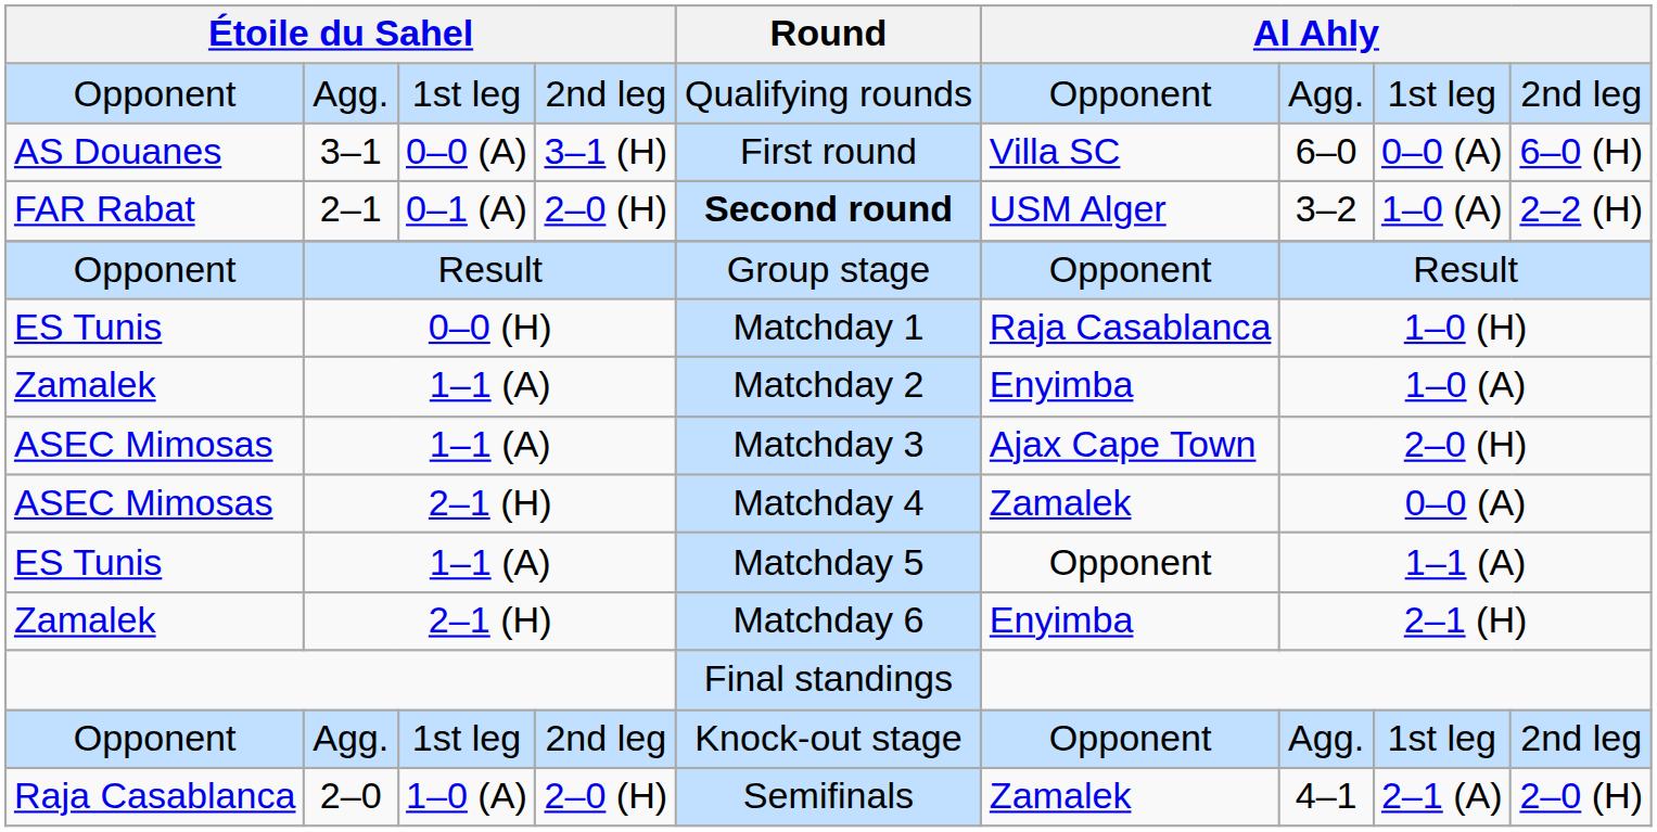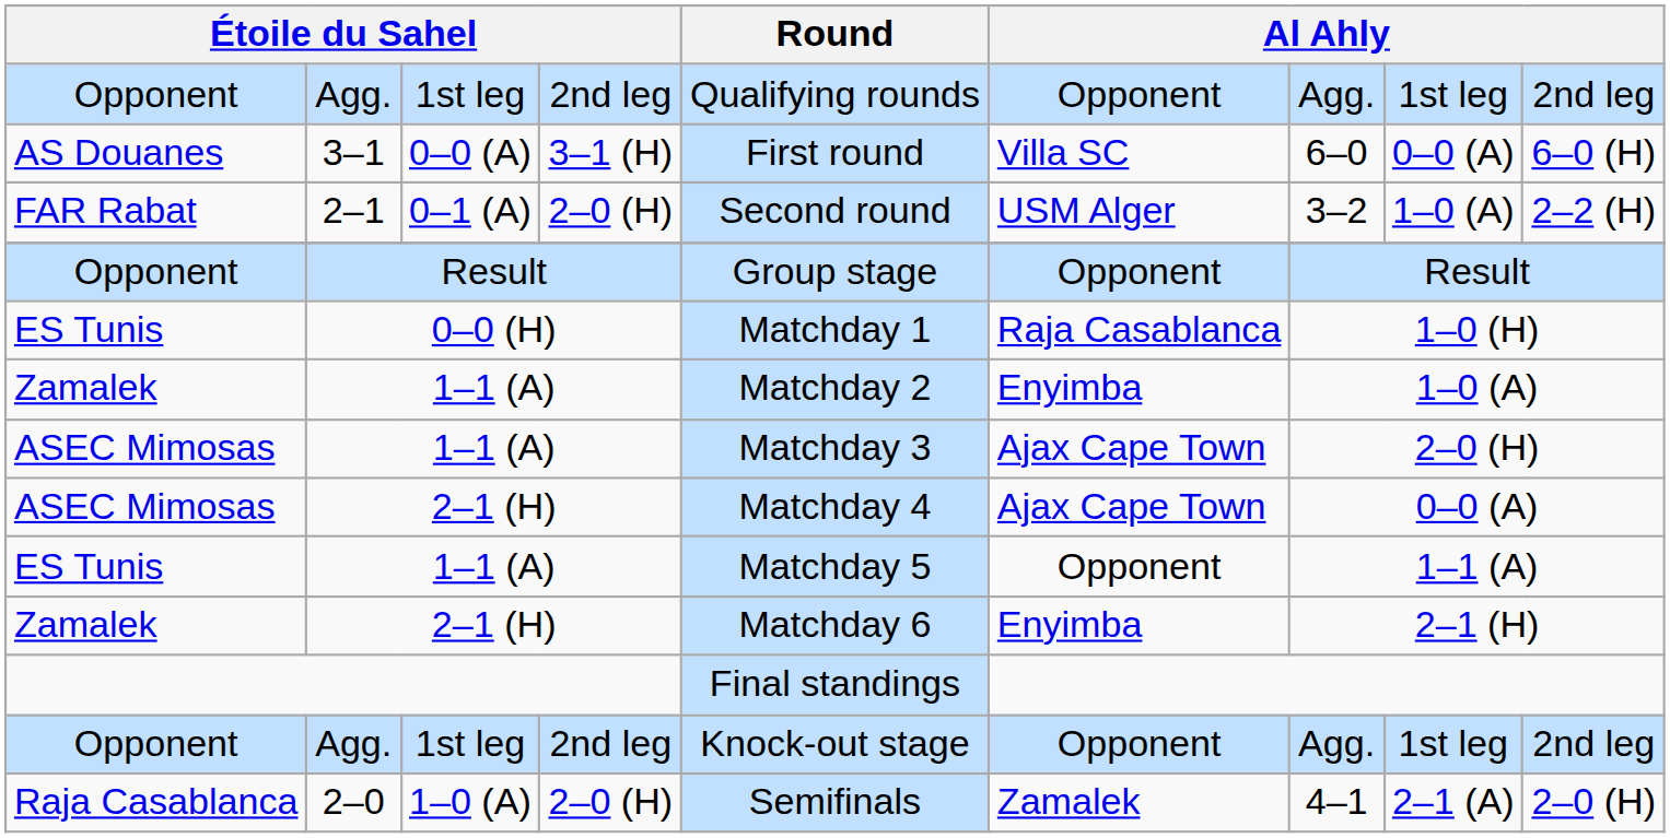2–1 | Round: bold -> normal
ASEC Mimosas / 2–1 (H) | column 6: Zamalek -> Ajax Cape Town
